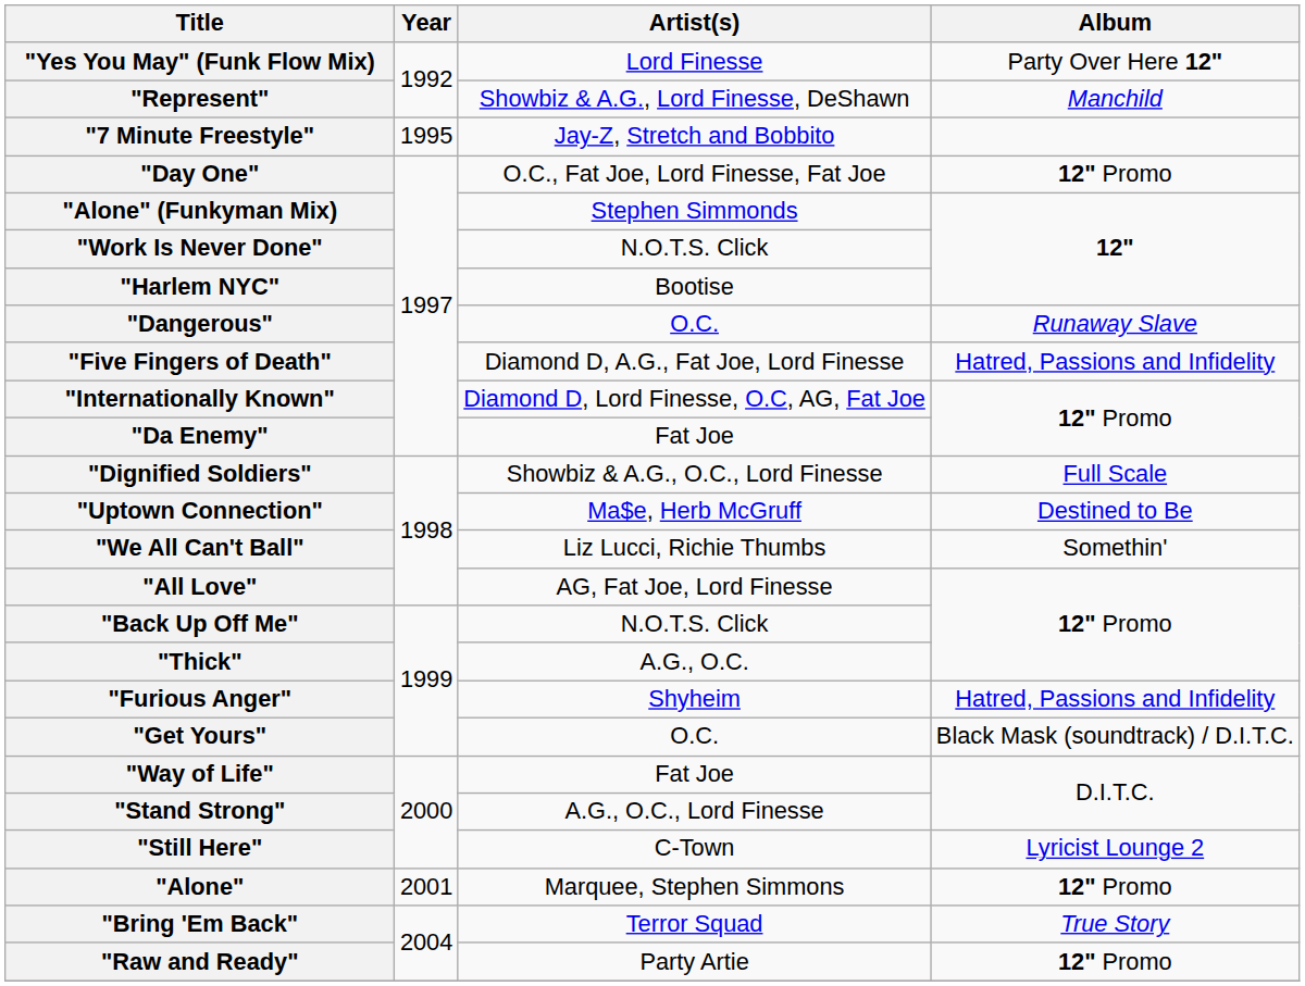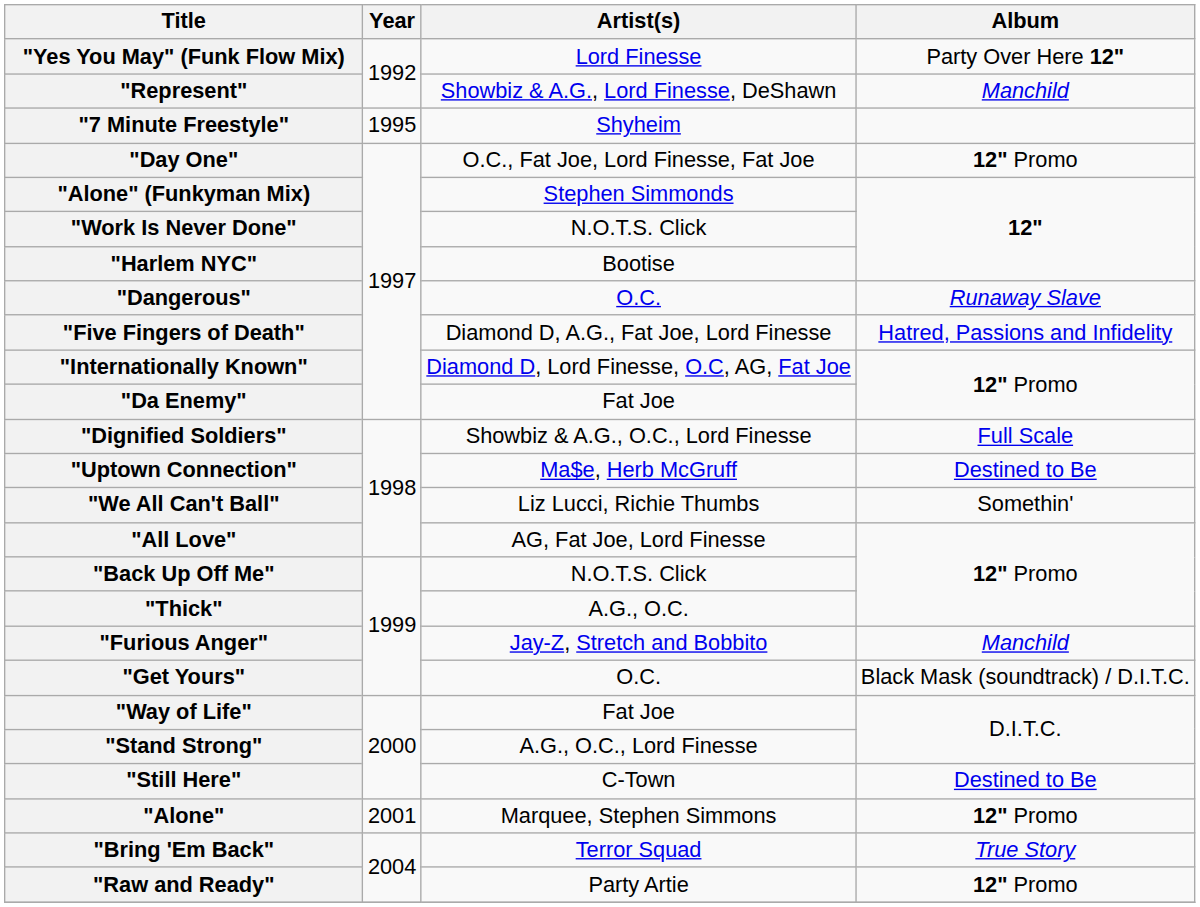"7 Minute Freestyle" | Artist(s): Jay-Z, Stretch and Bobbito -> Shyheim
"Furious Anger" | Artist(s): Shyheim -> Jay-Z, Stretch and Bobbito
"Furious Anger" | Album: Hatred, Passions and Infidelity -> Manchild
"Still Here" | Album: Lyricist Lounge 2 -> Destined to Be
